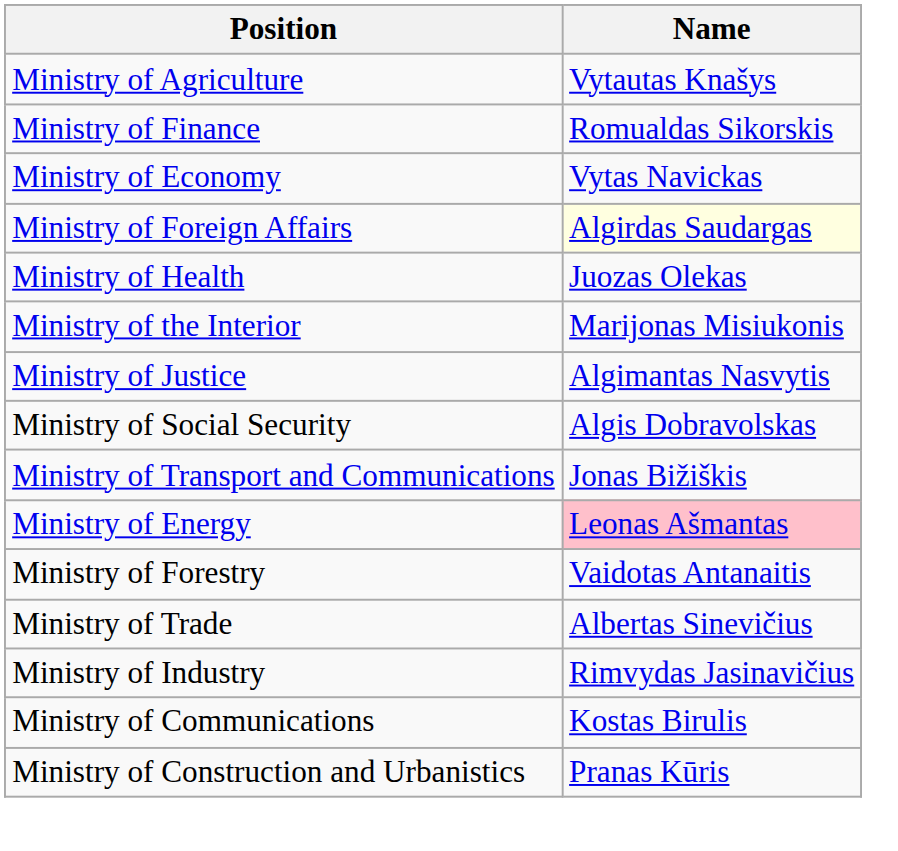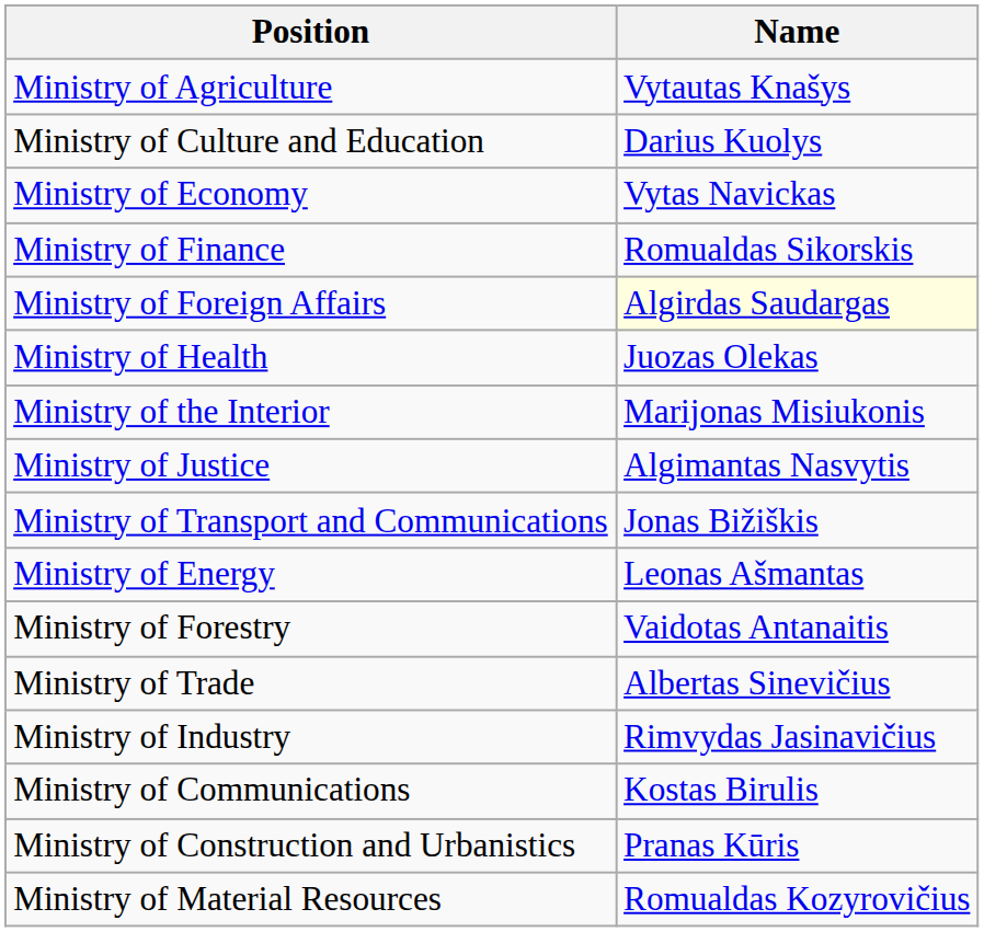+ row: Ministry of Culture and Education | Darius Kuolys
rows swapped: Ministry of Economy <-> Ministry of Finance
- row: Ministry of Social Security | Algis Dobravolskas
Ministry of Energy | Name: pink background -> no background
+ row: Ministry of Material Resources | Romualdas Kozyrovičius
